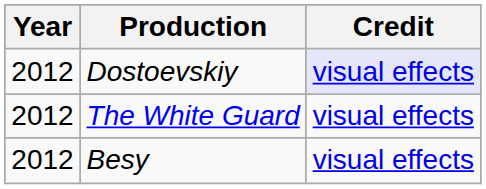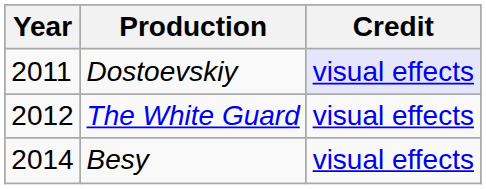Dostoevskiy | Year: 2012 -> 2011
Besy | Year: 2012 -> 2014
